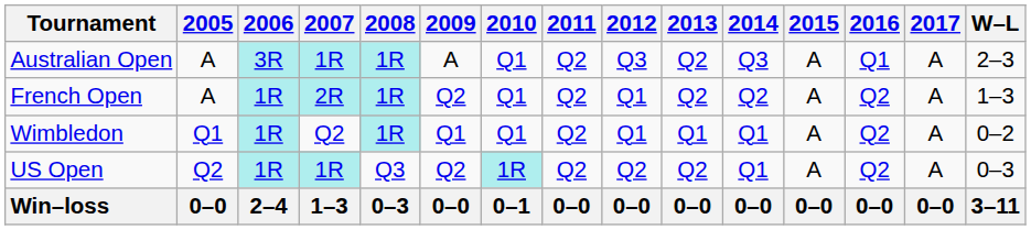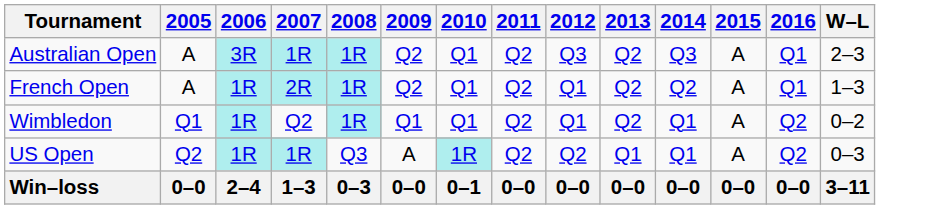- column: 2017 | A | A | A | A | 0–0
Australian Open | 2009: A -> Q2
French Open | 2016: Q2 -> Q1
Wimbledon | 2013: Q1 -> Q2
US Open | 2009: Q2 -> A
US Open | 2013: Q2 -> Q1
